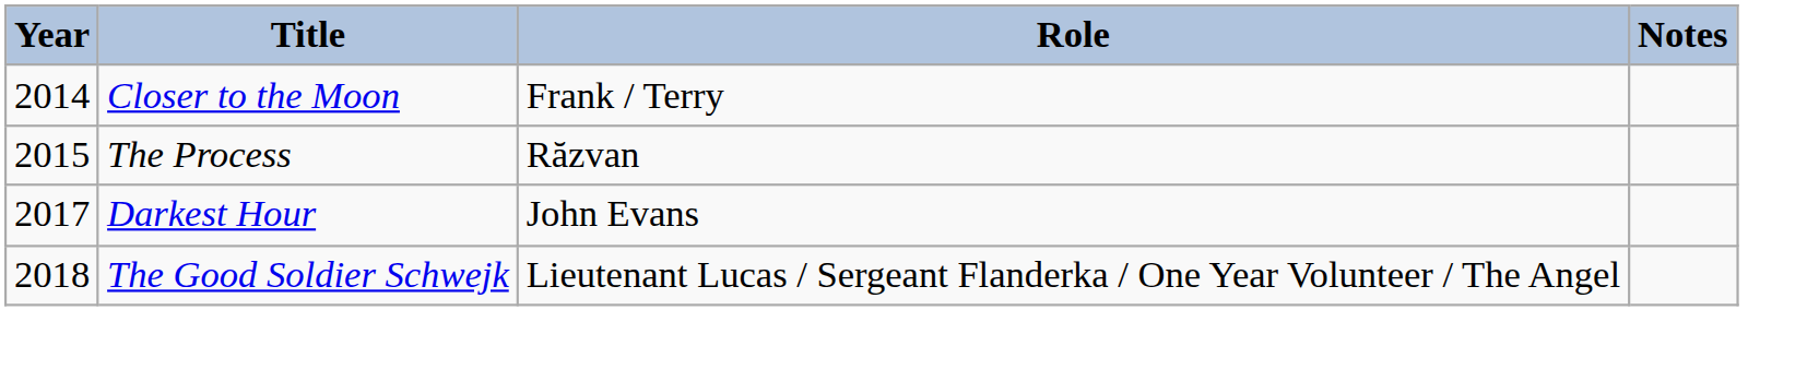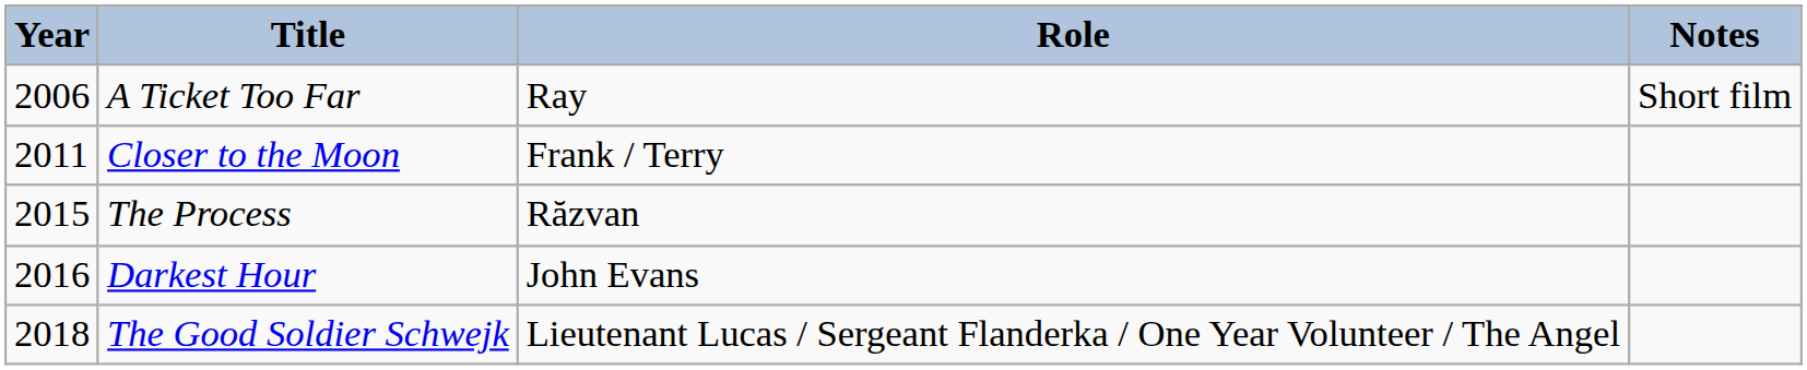+ row: 2006 | A Ticket Too Far | Ray | Short film
Closer to the Moon | Year: 2014 -> 2011
Darkest Hour | Year: 2017 -> 2016
